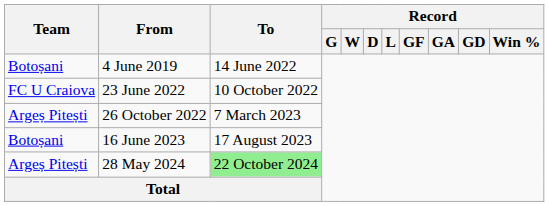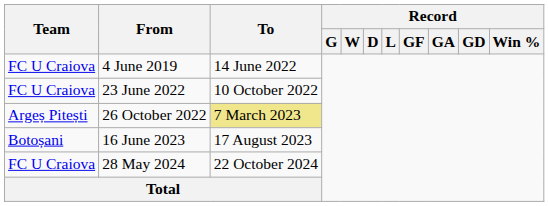4 June 2019 | Team: Botoșani -> FC U Craiova
26 October 2022 | To: no background -> khaki background
28 May 2024 | Team: Argeș Pitești -> FC U Craiova
28 May 2024 | To: lightgreen background -> no background
